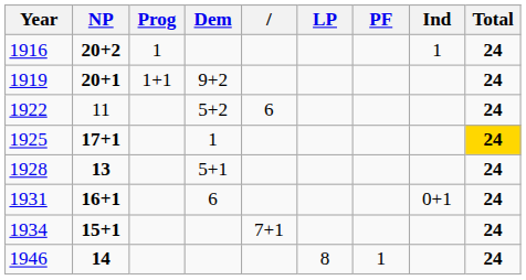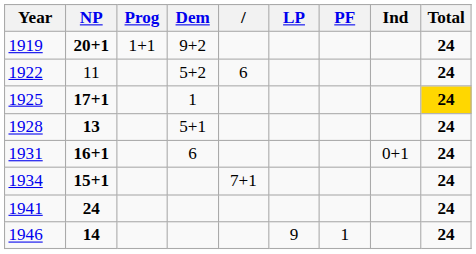- row: 1916 | 20+2 | 1 | 1 | 24
+ row: 1941 | 24 | 24
1946 | LP: 8 -> 9
